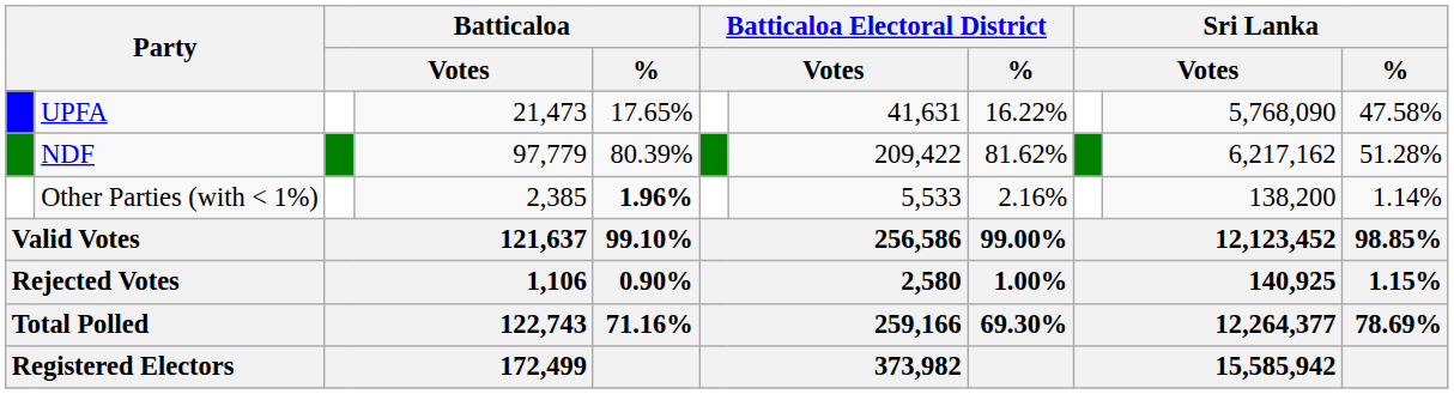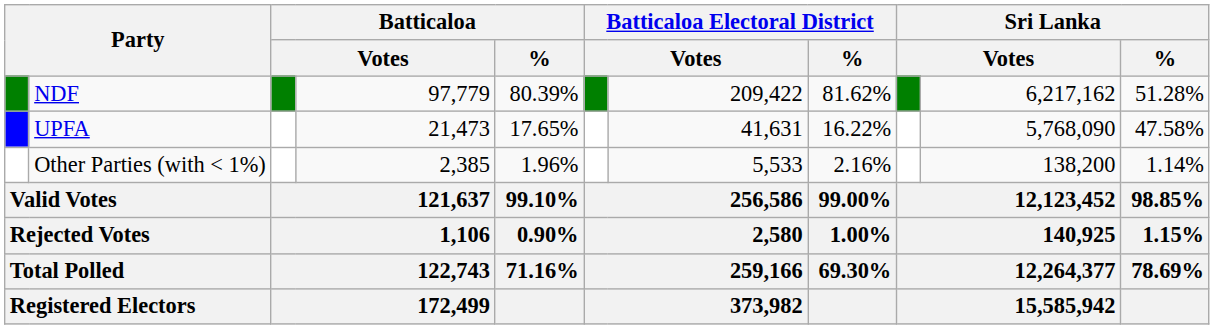rows swapped: NDF <-> UPFA
Other Parties (with < 1%) | Batticaloa / %: bold -> normal
